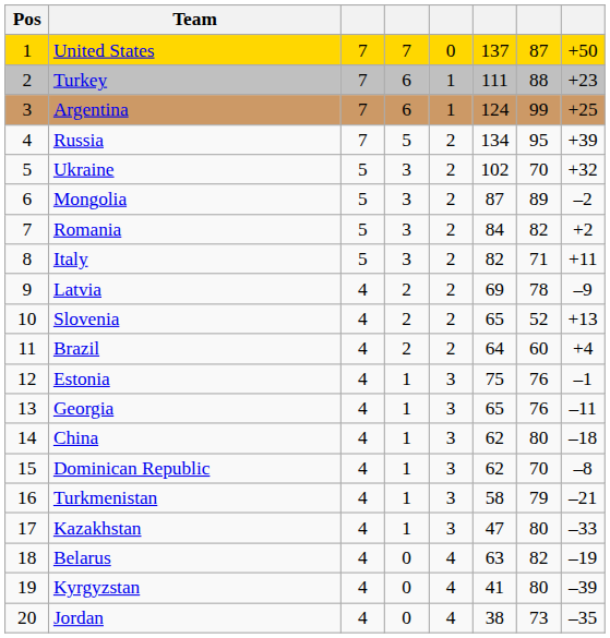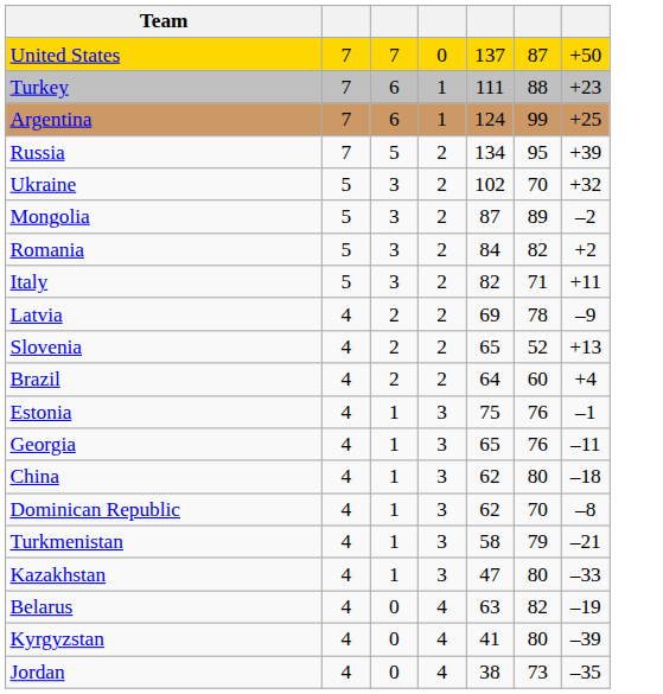- column: Pos | 1 | 2 | 3 | 4 | 5 | 6 | 7 | 8 | 9 | 10 | 11 | 12 | 13 | 14 | 15 | 16 | 17 | 18 | 19 | 20
